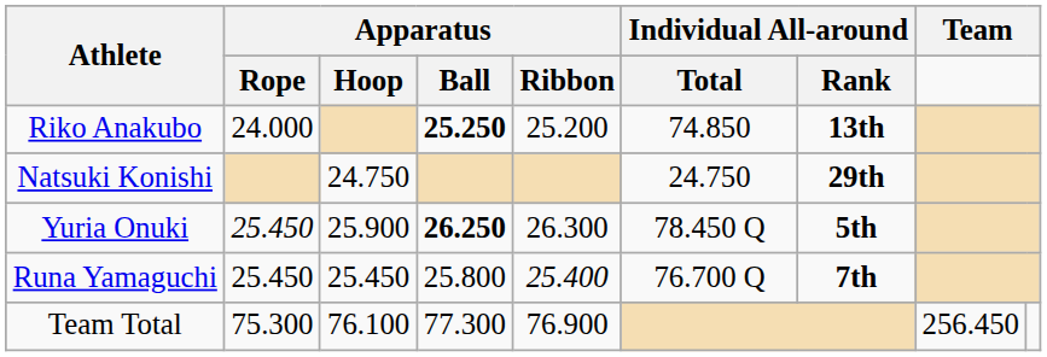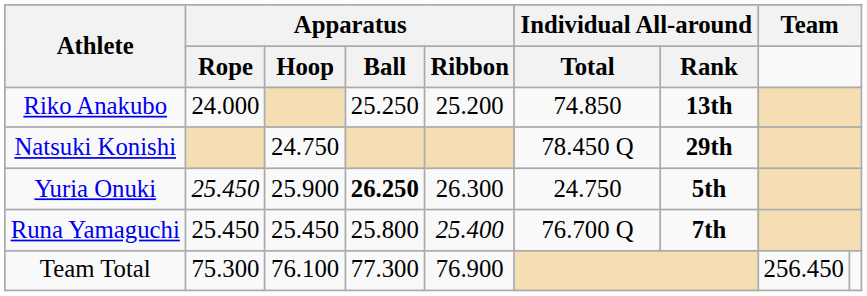Riko Anakubo | Apparatus / Ball: bold -> normal
Natsuki Konishi | Individual All-around / Total: 24.750 -> 78.450 Q
Yuria Onuki | Individual All-around / Total: 78.450 Q -> 24.750
